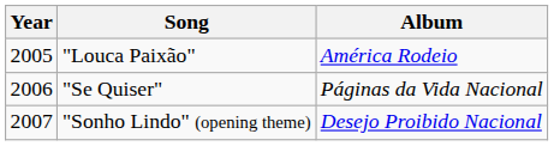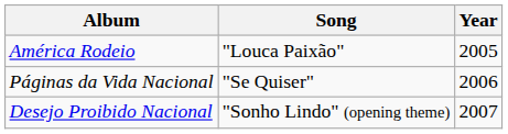columns swapped: Year <-> Album
